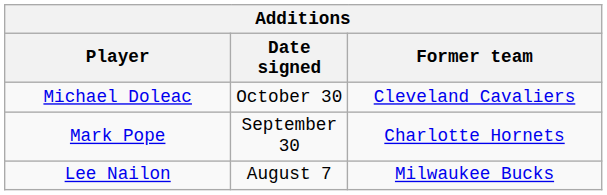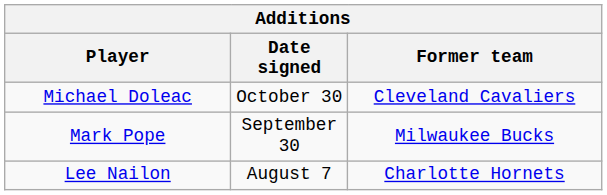Mark Pope | Former team: Charlotte Hornets -> Milwaukee Bucks
Lee Nailon | Former team: Milwaukee Bucks -> Charlotte Hornets
